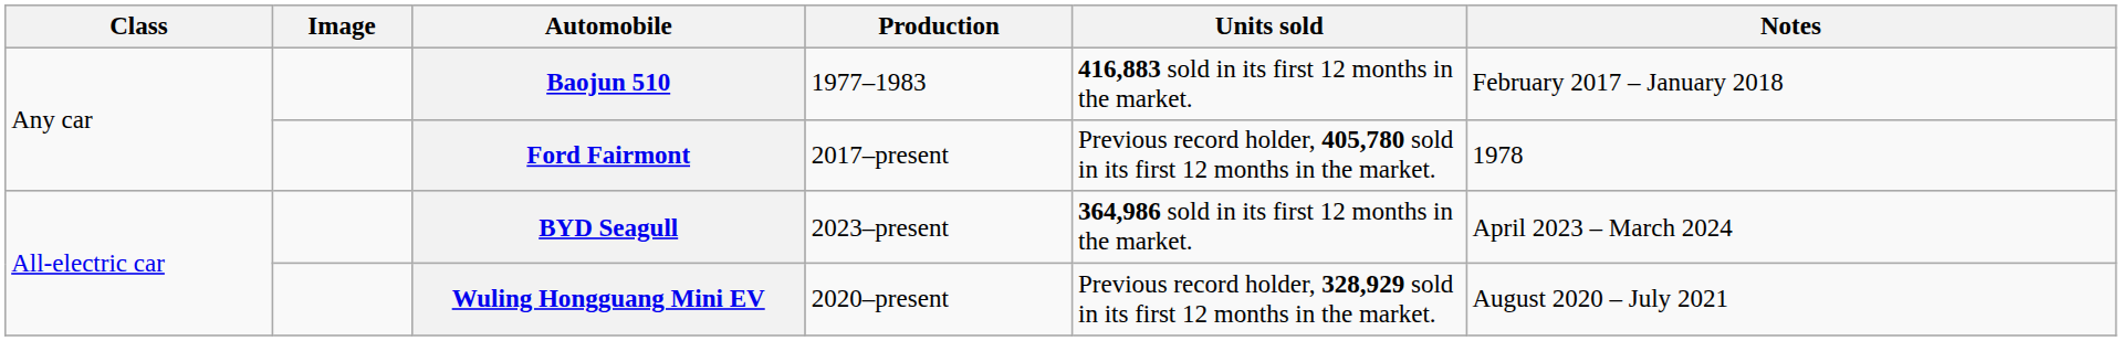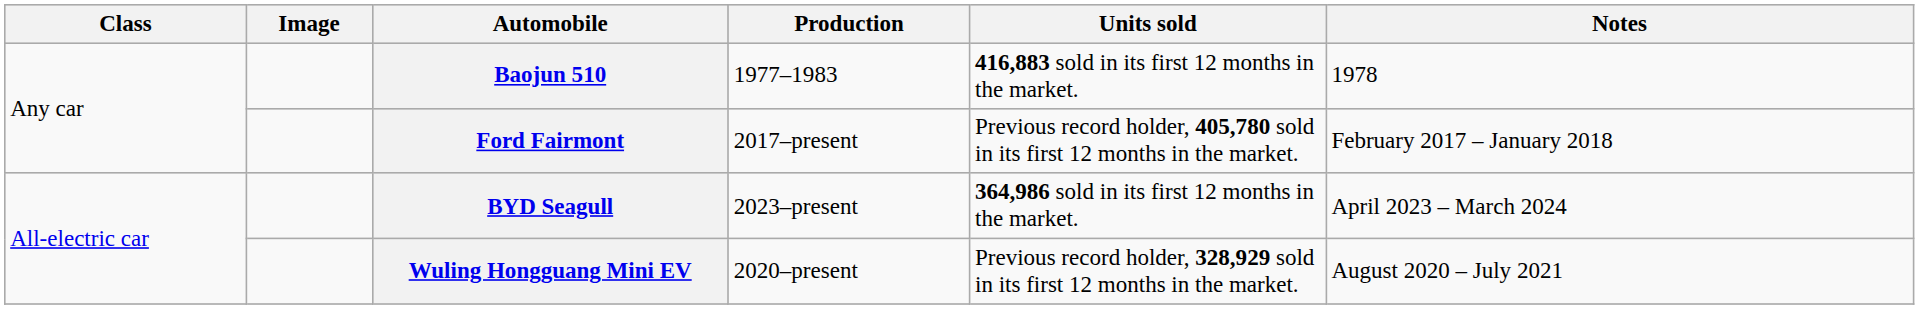Baojun 510 | Notes: February 2017 – January 2018 -> 1978
Ford Fairmont | Notes: 1978 -> February 2017 – January 2018
